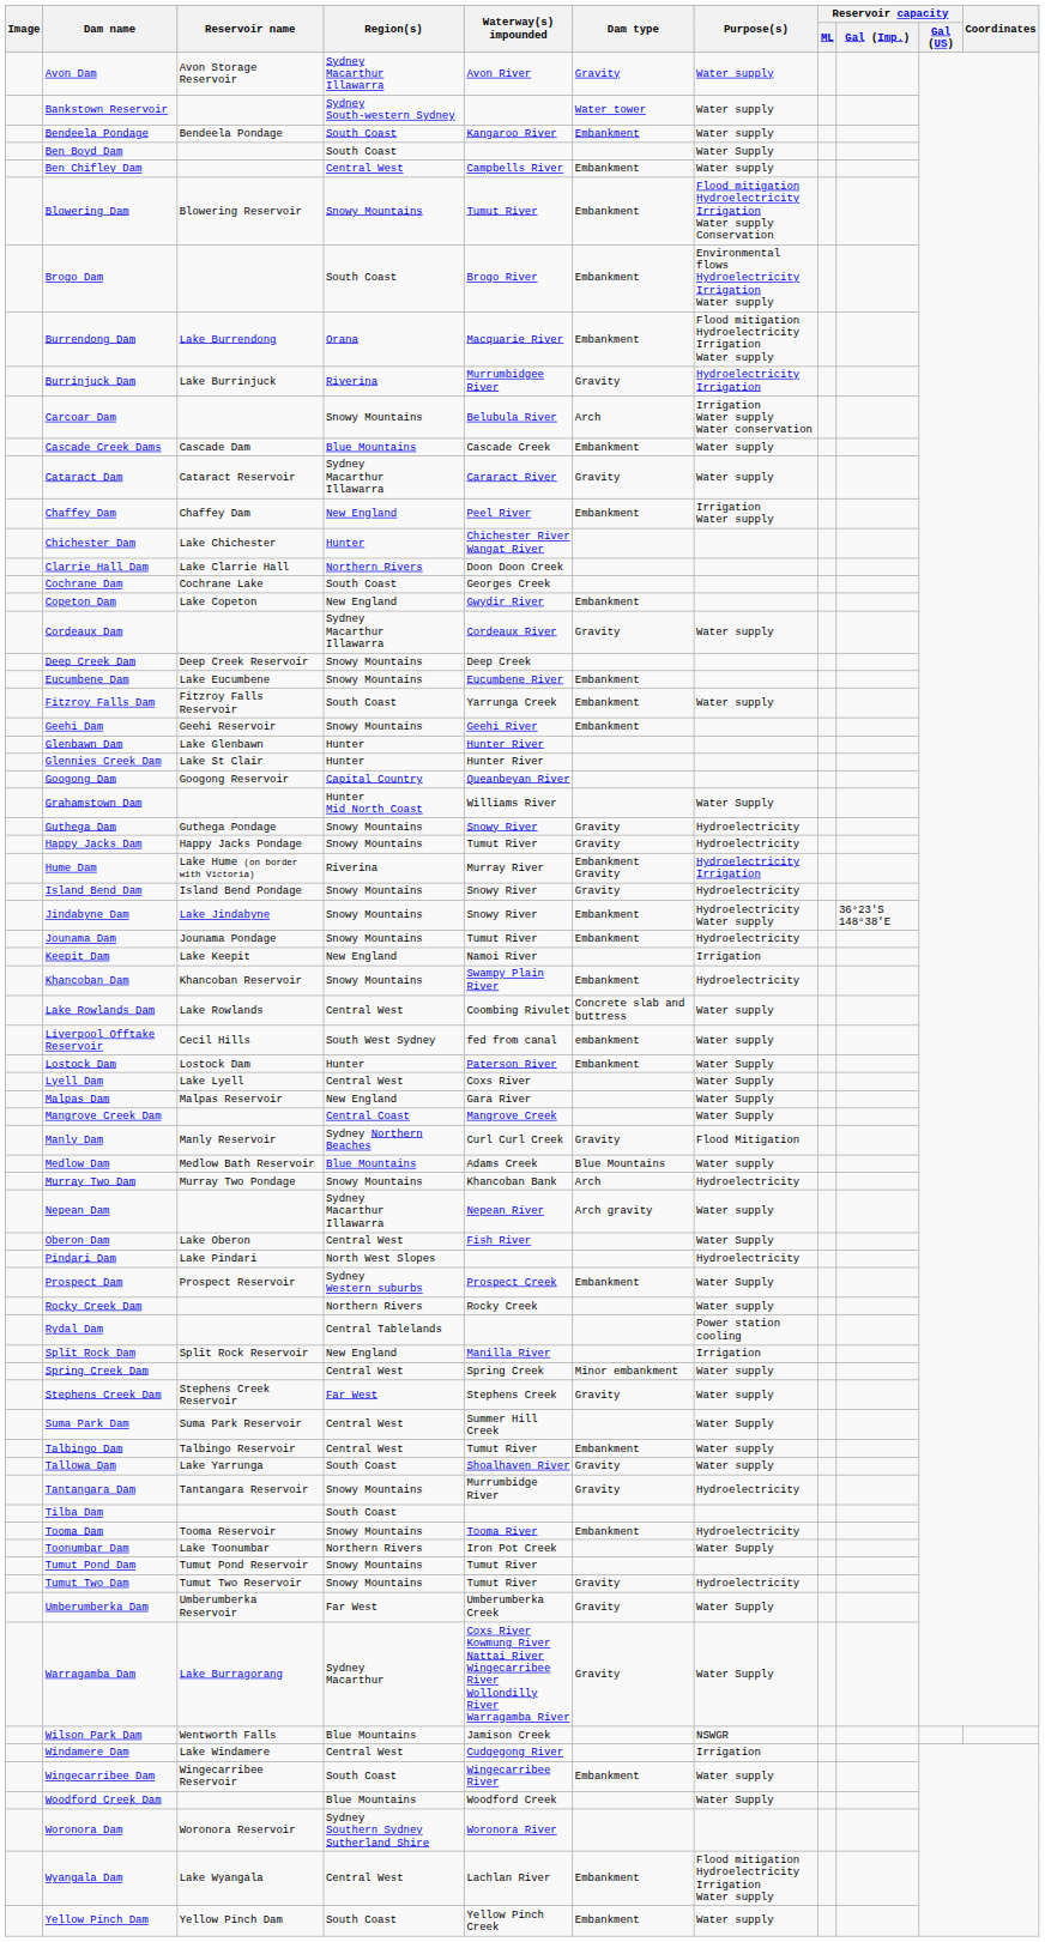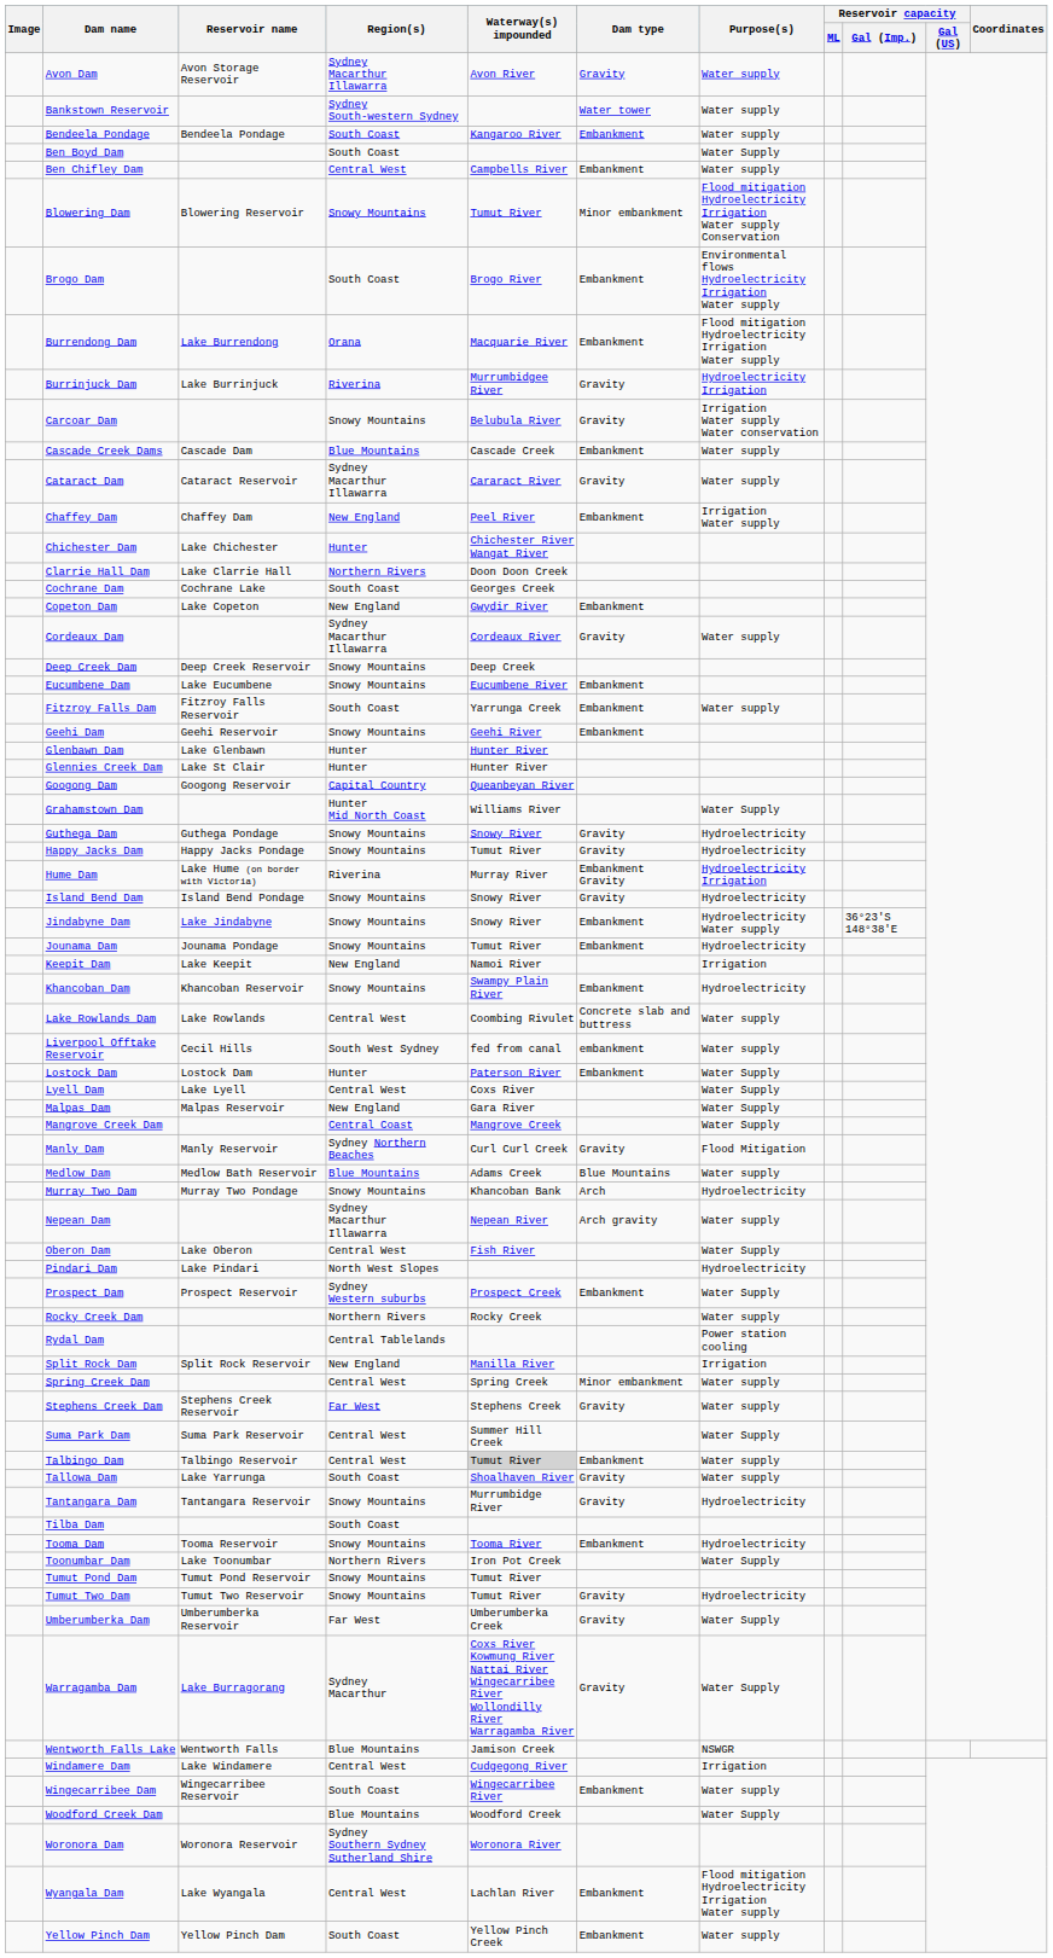Blowering Dam | Dam type: Embankment -> Minor embankment
Carcoar Dam | Dam type: Arch -> Gravity
Talbingo Dam | Waterway(s) impounded: no background -> lightgrey background
+ row: Wentworth Falls Lake | Wentworth Falls | Blue Mountains | Jamison Creek | NSWGR
- row: Wilson Park Dam | Wentworth Falls | Blue Mountains | Jamison Creek | NSWGR
